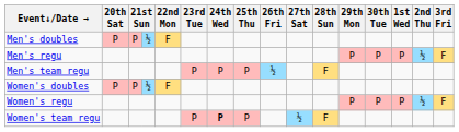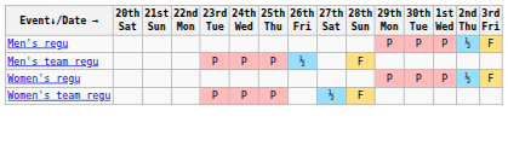- row: Men's doubles | P | P | ½ | F
- row: Women's doubles | P | P | ½ | F
Women's team regu | 24th Wed: bold -> normal
